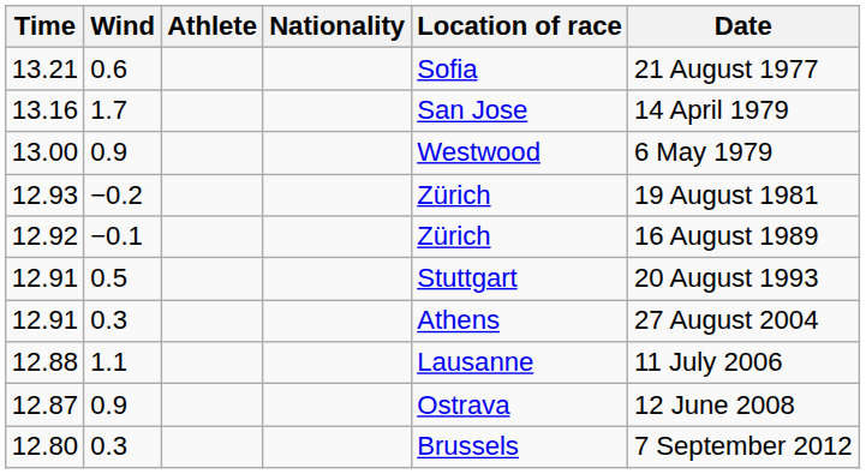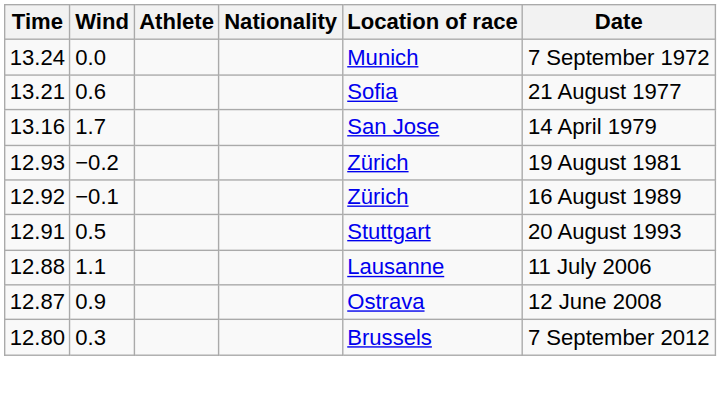+ row: 13.24 | 0.0 | Munich | 7 September 1972
- row: 13.00 | 0.9 | Westwood | 6 May 1979
- row: 12.91 | 0.3 | Athens | 27 August 2004
